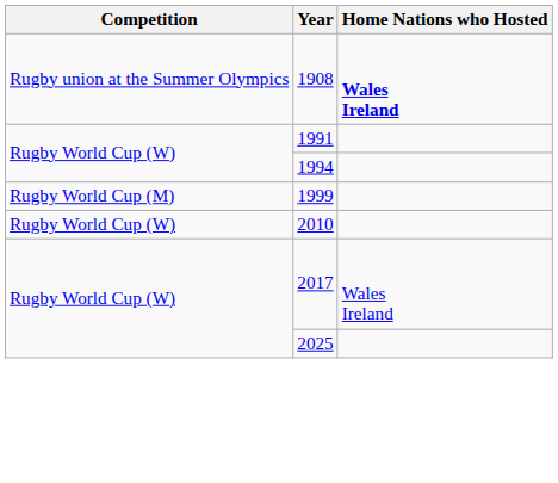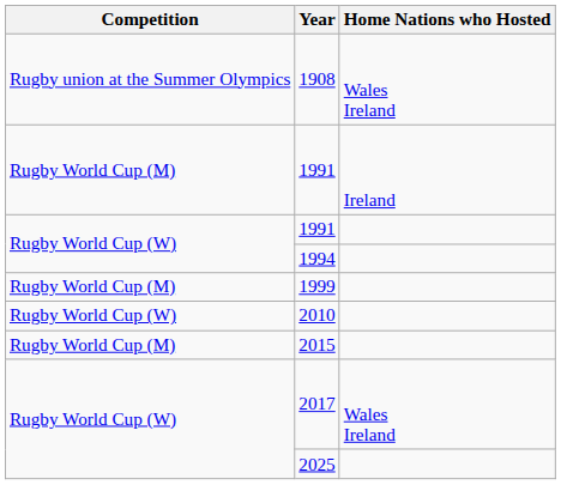1908 | Home Nations who Hosted: bold -> normal
+ row: Rugby World Cup (M) | 1991 | Ireland
+ row: Rugby World Cup (M) | 2015
